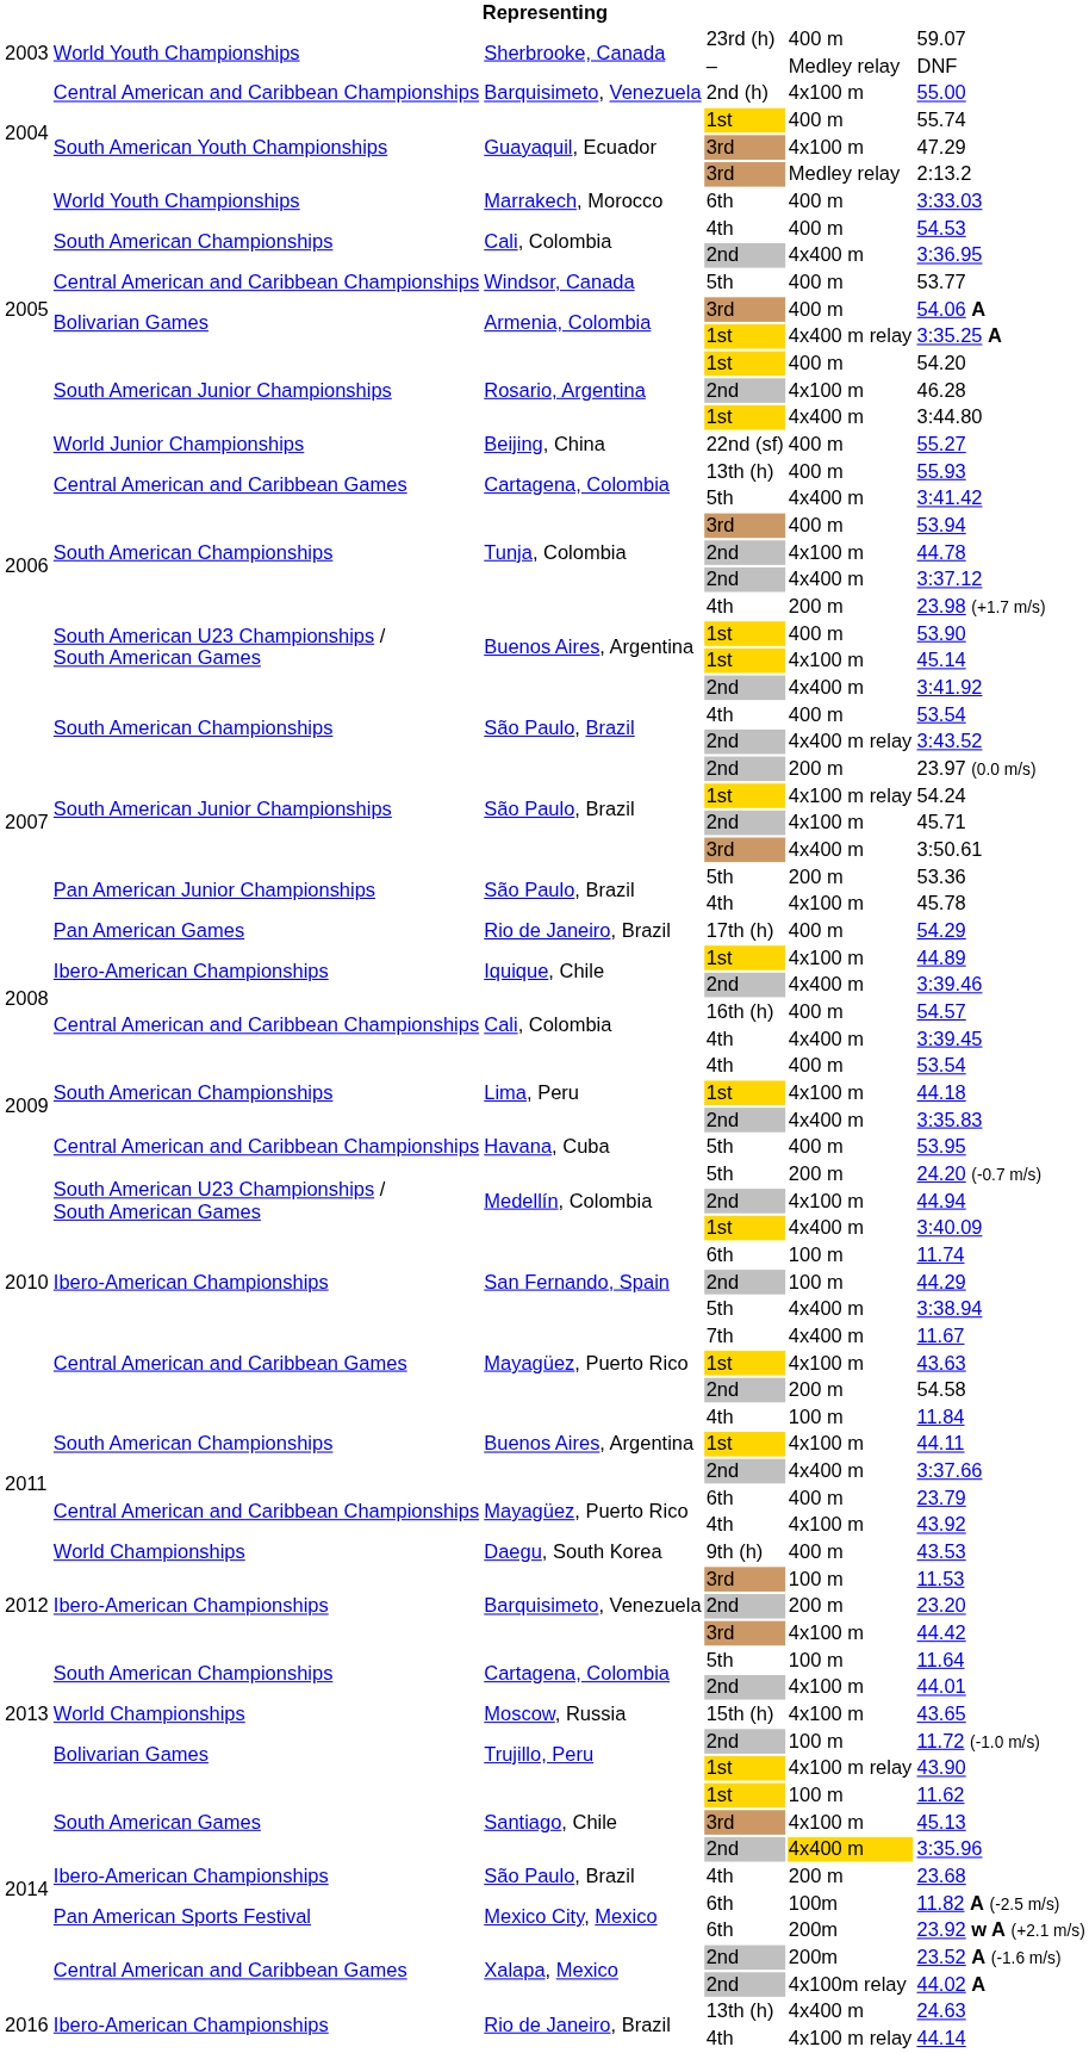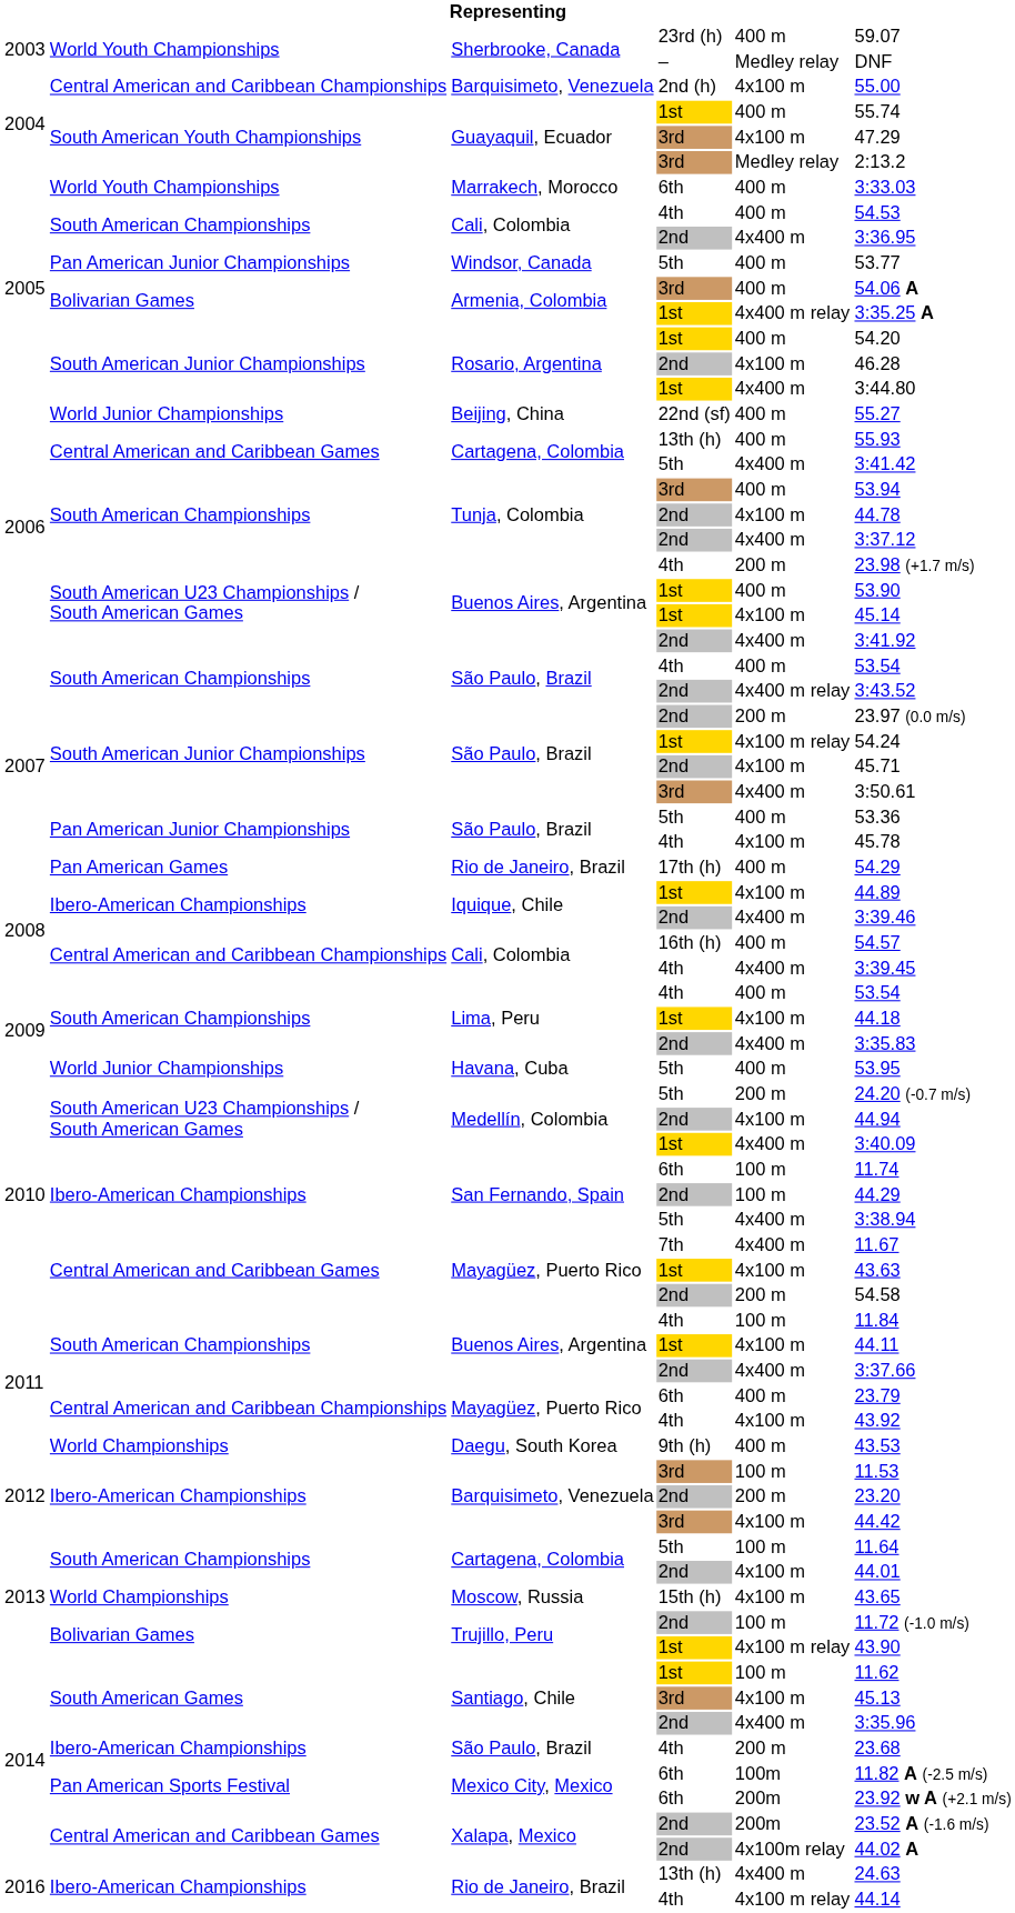Windsor, Canada | column 2: Central American and Caribbean Championships -> Pan American Junior Championships
São Paulo, Brazil / 5th | column 5: 200 m -> 400 m
Havana, Cuba | column 2: Central American and Caribbean Championships -> World Junior Championships
Santiago, Chile / 2nd | column 5: gold background -> no background
